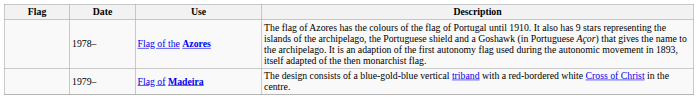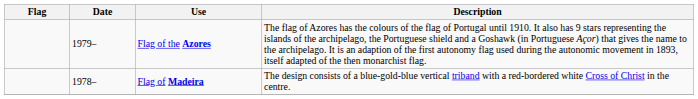Flag of the Azores | Date: 1978– -> 1979–
Flag of Madeira | Date: 1979– -> 1978–
